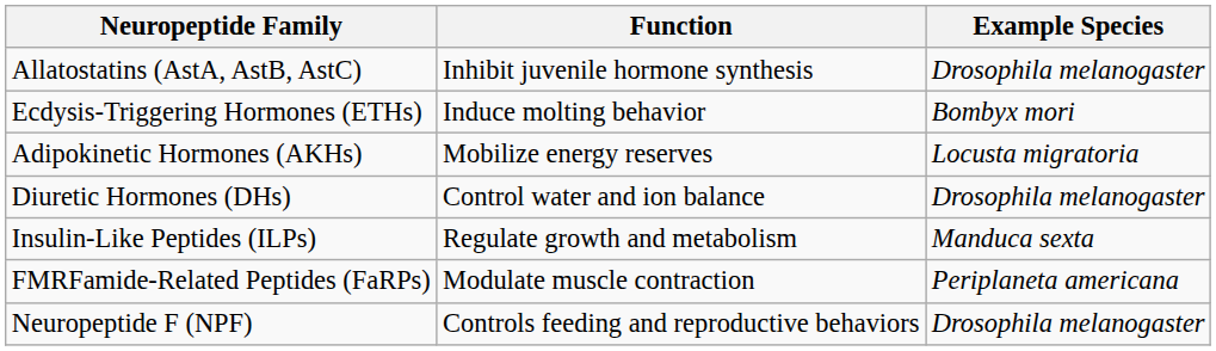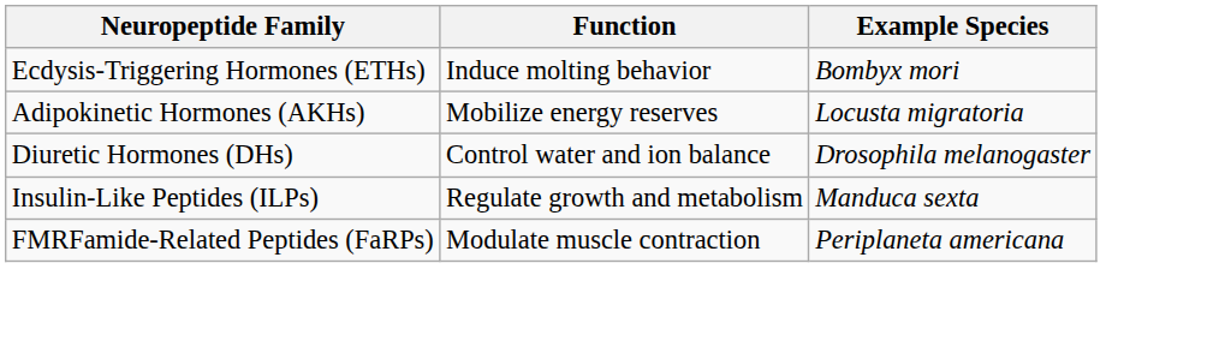- row: Allatostatins (AstA, AstB, AstC) | Inhibit juvenile hormone synthesis | Drosophila melanogaster
- row: Neuropeptide F (NPF) | Controls feeding and reproductive behaviors | Drosophila melanogaster
